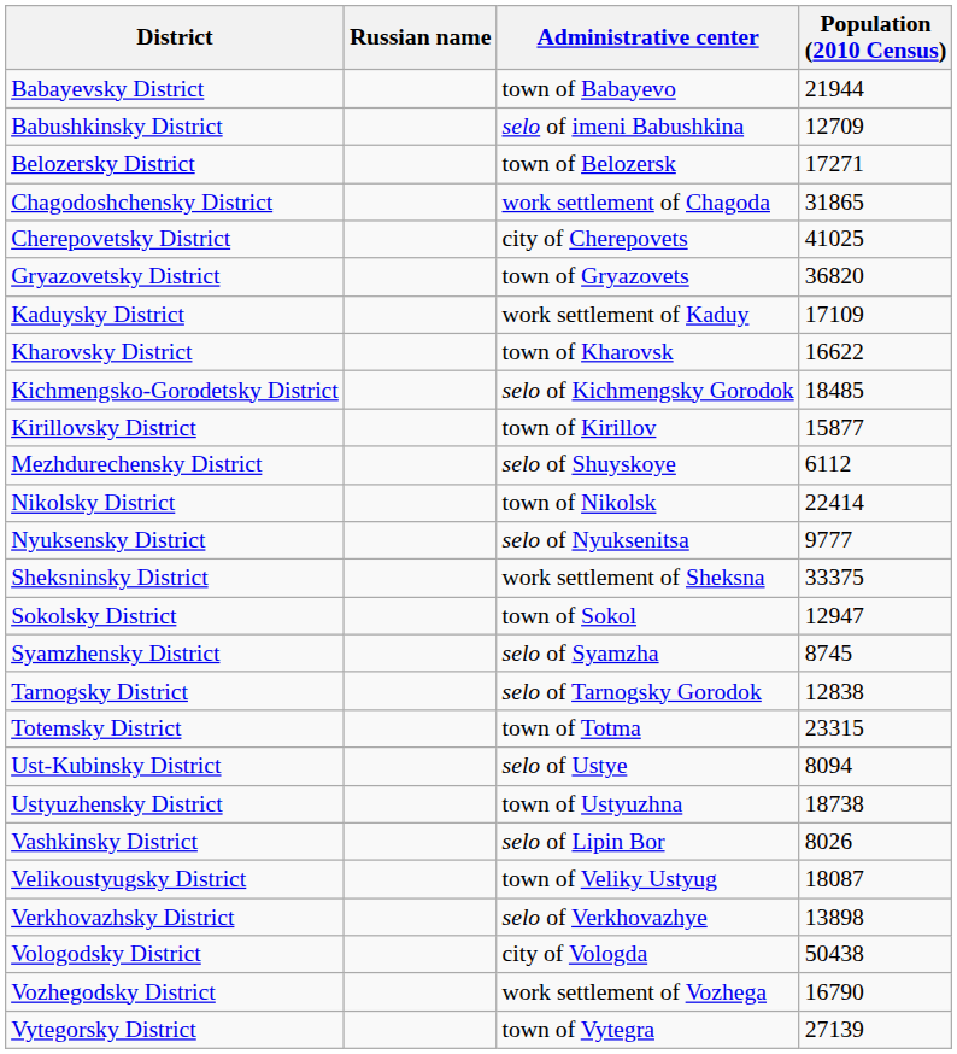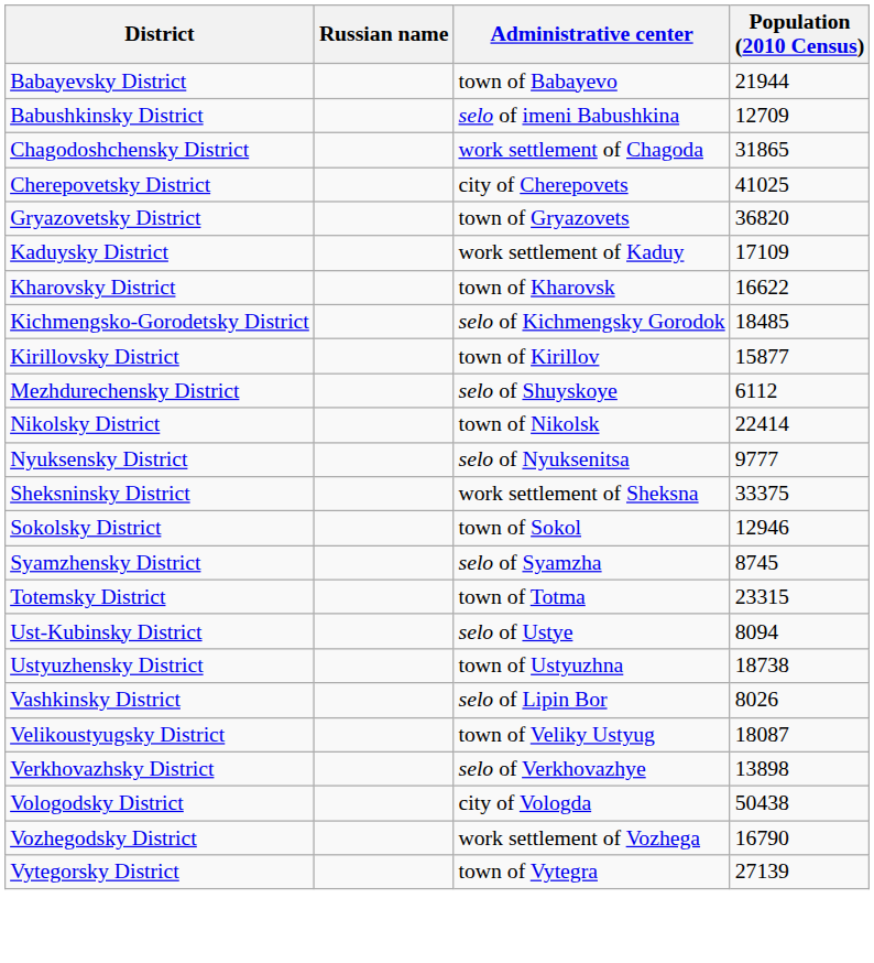- row: Belozersky District | town of Belozersk | 17271
Sokolsky District | Population (2010 Census): 12947 -> 12946
- row: Tarnogsky District | selo of Tarnogsky Gorodok | 12838
